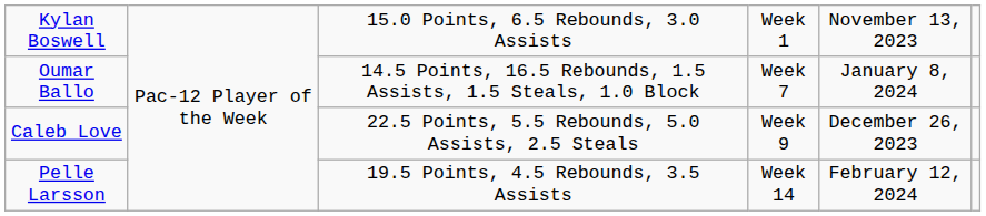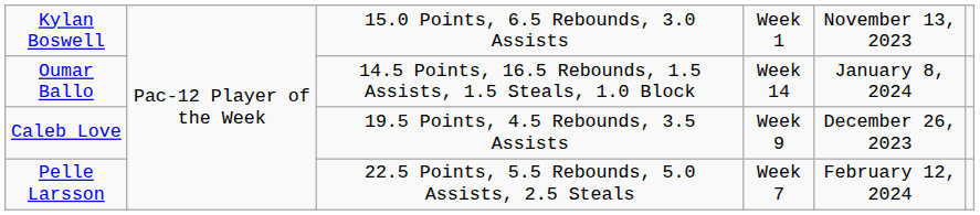Oumar Ballo | column 4: Week 7 -> Week 14
Caleb Love | column 3: 22.5 Points, 5.5 Rebounds, 5.0 Assists, 2.5 Steals -> 19.5 Points, 4.5 Rebounds, 3.5 Assists
Pelle Larsson | column 3: 19.5 Points, 4.5 Rebounds, 3.5 Assists -> 22.5 Points, 5.5 Rebounds, 5.0 Assists, 2.5 Steals
Pelle Larsson | column 4: Week 14 -> Week 7
